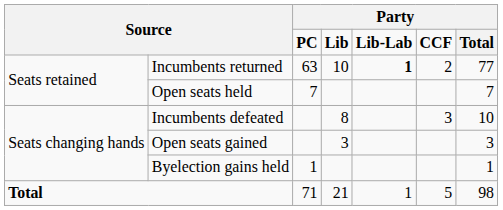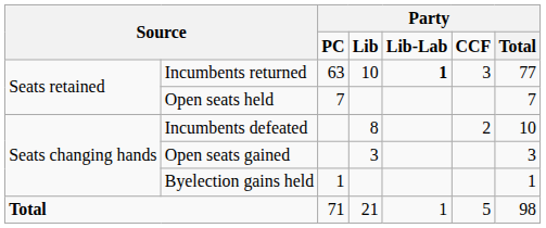Incumbents returned | column 6: 2 -> 3
Incumbents defeated | column 6: 3 -> 2
